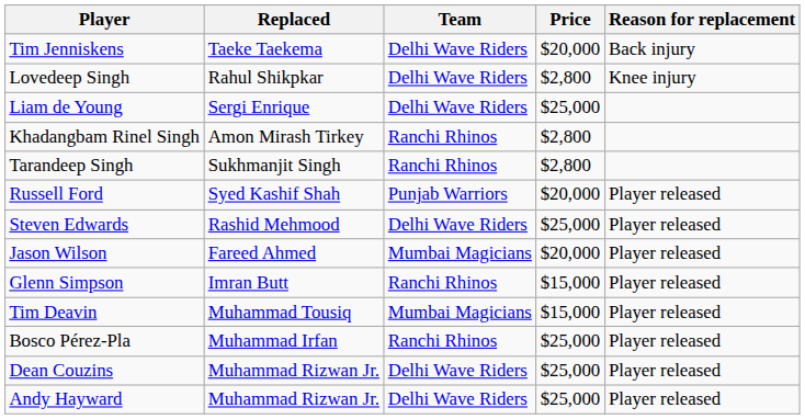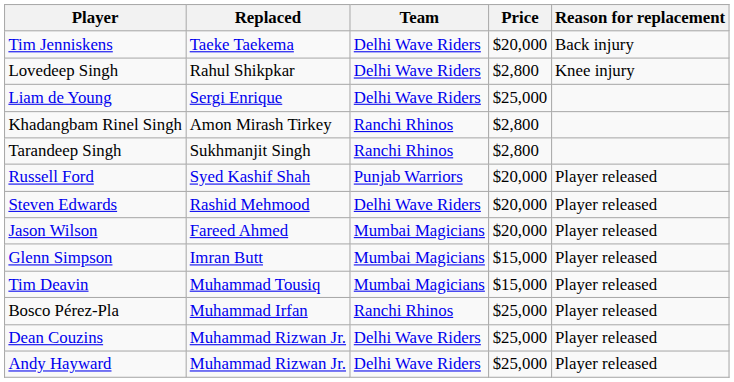Steven Edwards | Price: $25,000 -> $20,000
Glenn Simpson | Team: Ranchi Rhinos -> Mumbai Magicians
